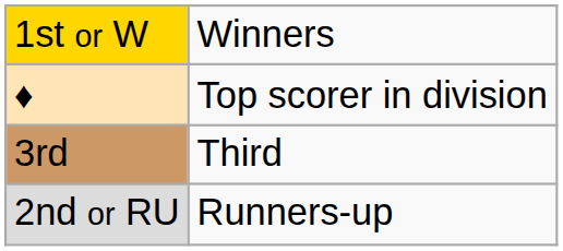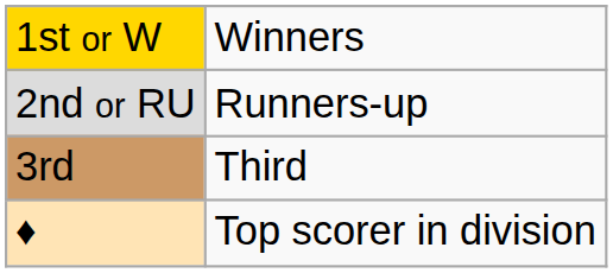rows swapped: 2nd or RU <-> ♦
